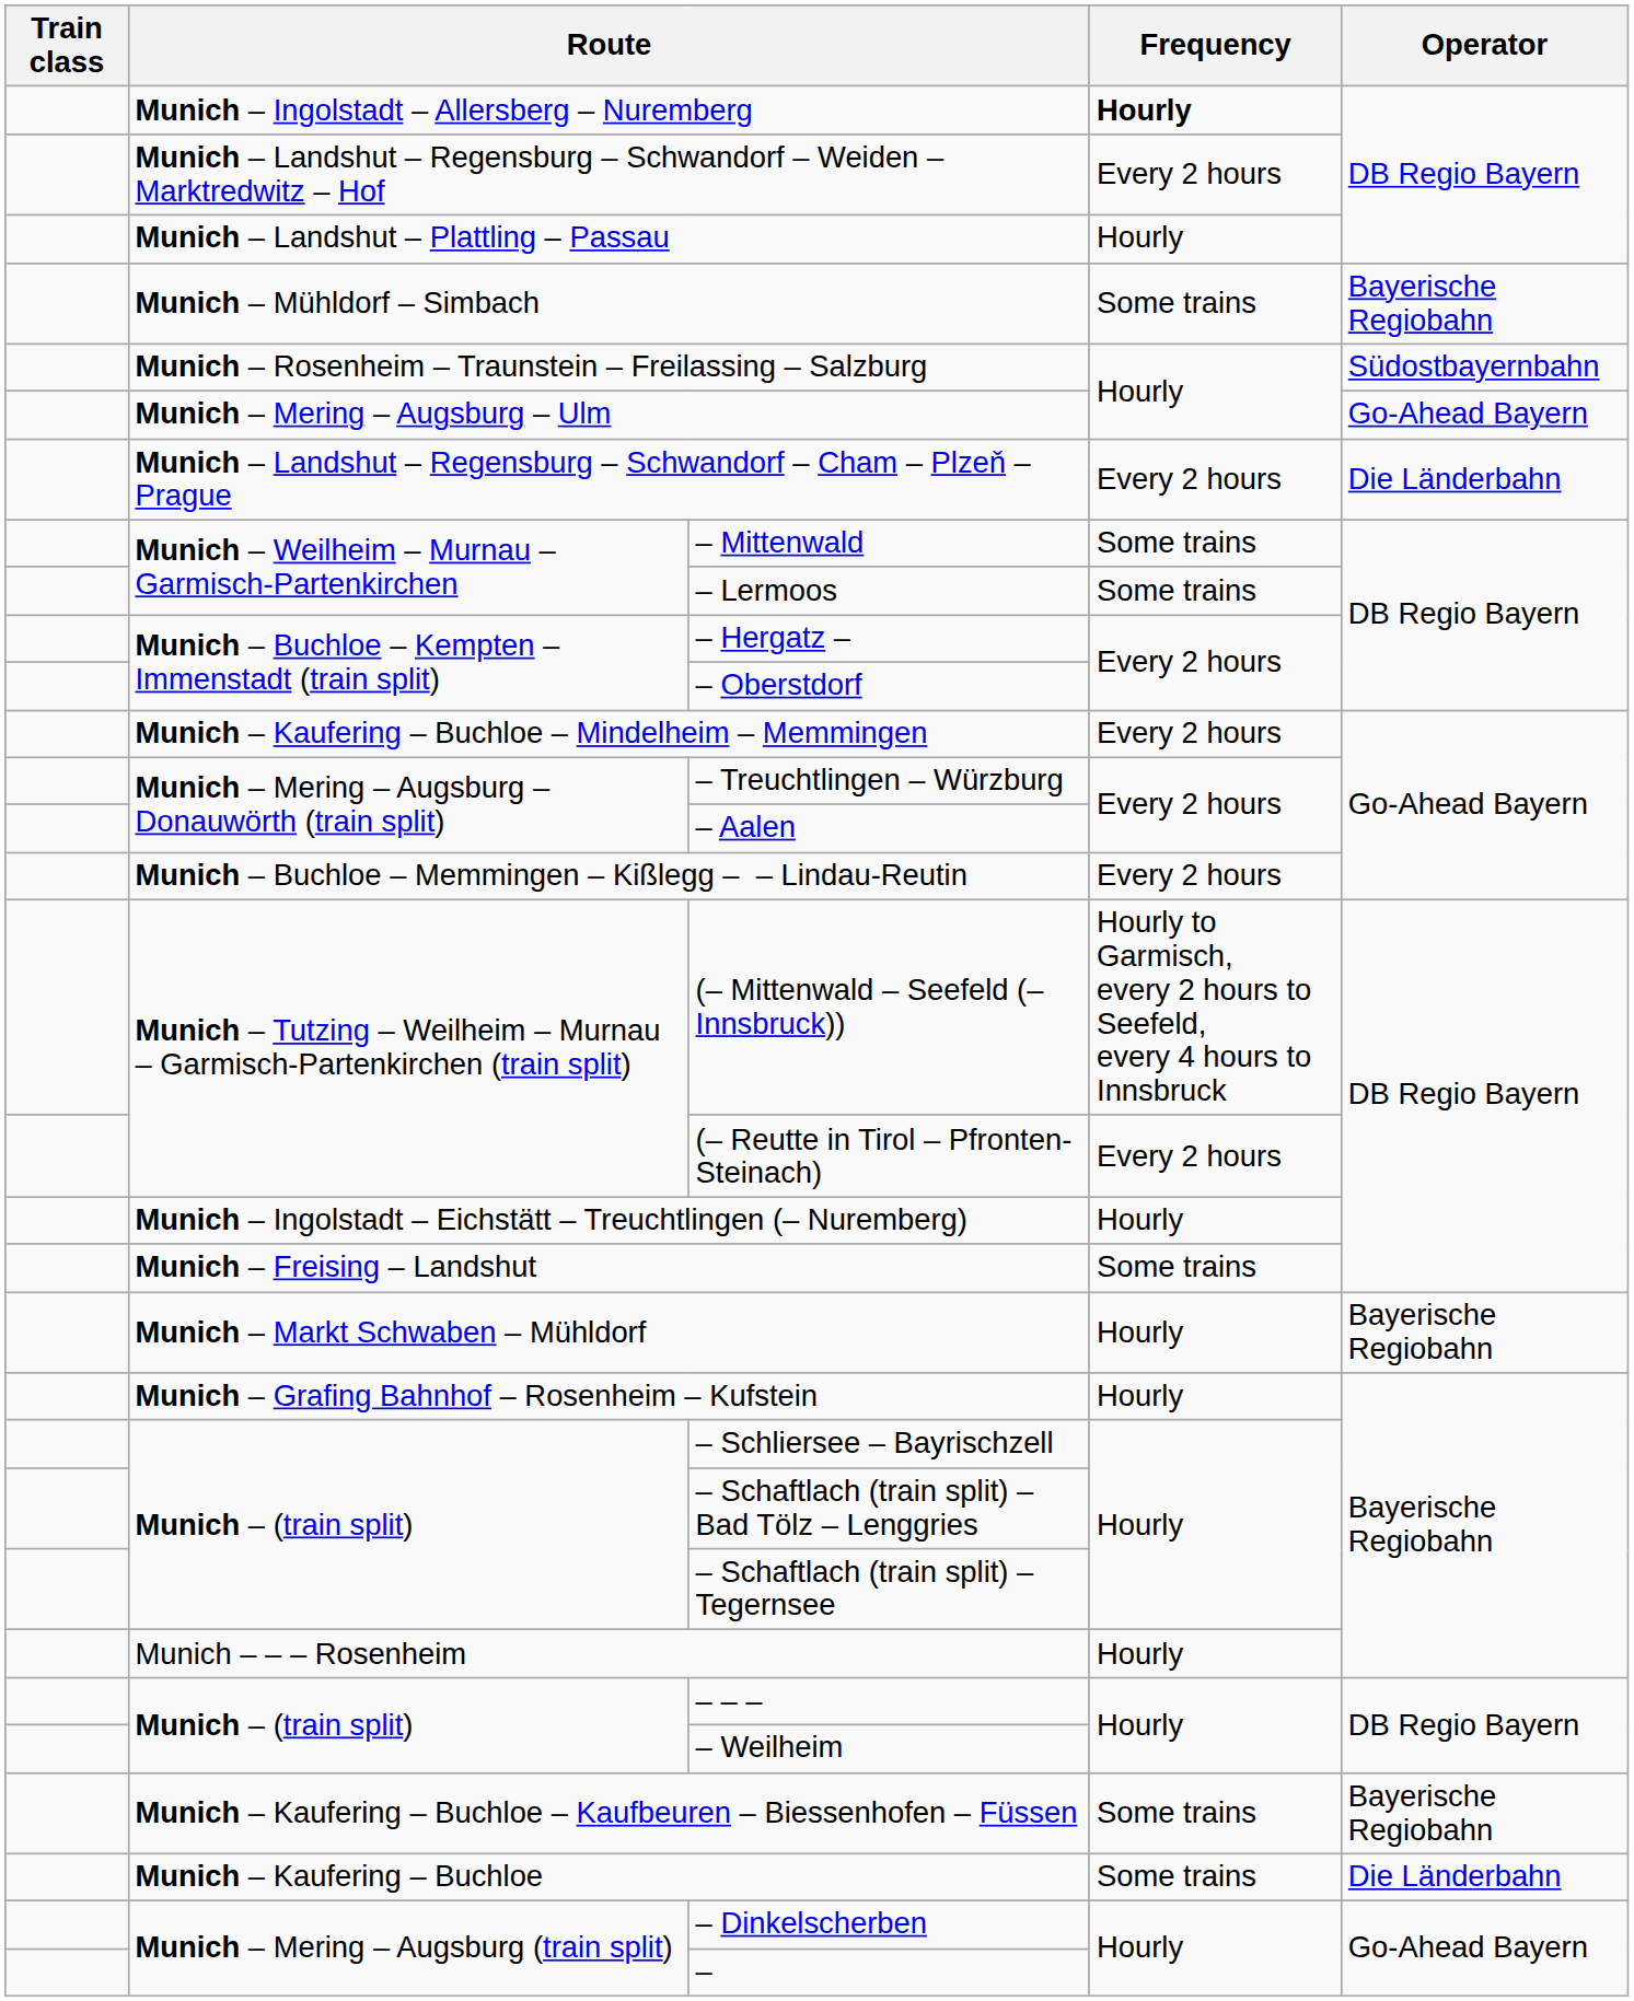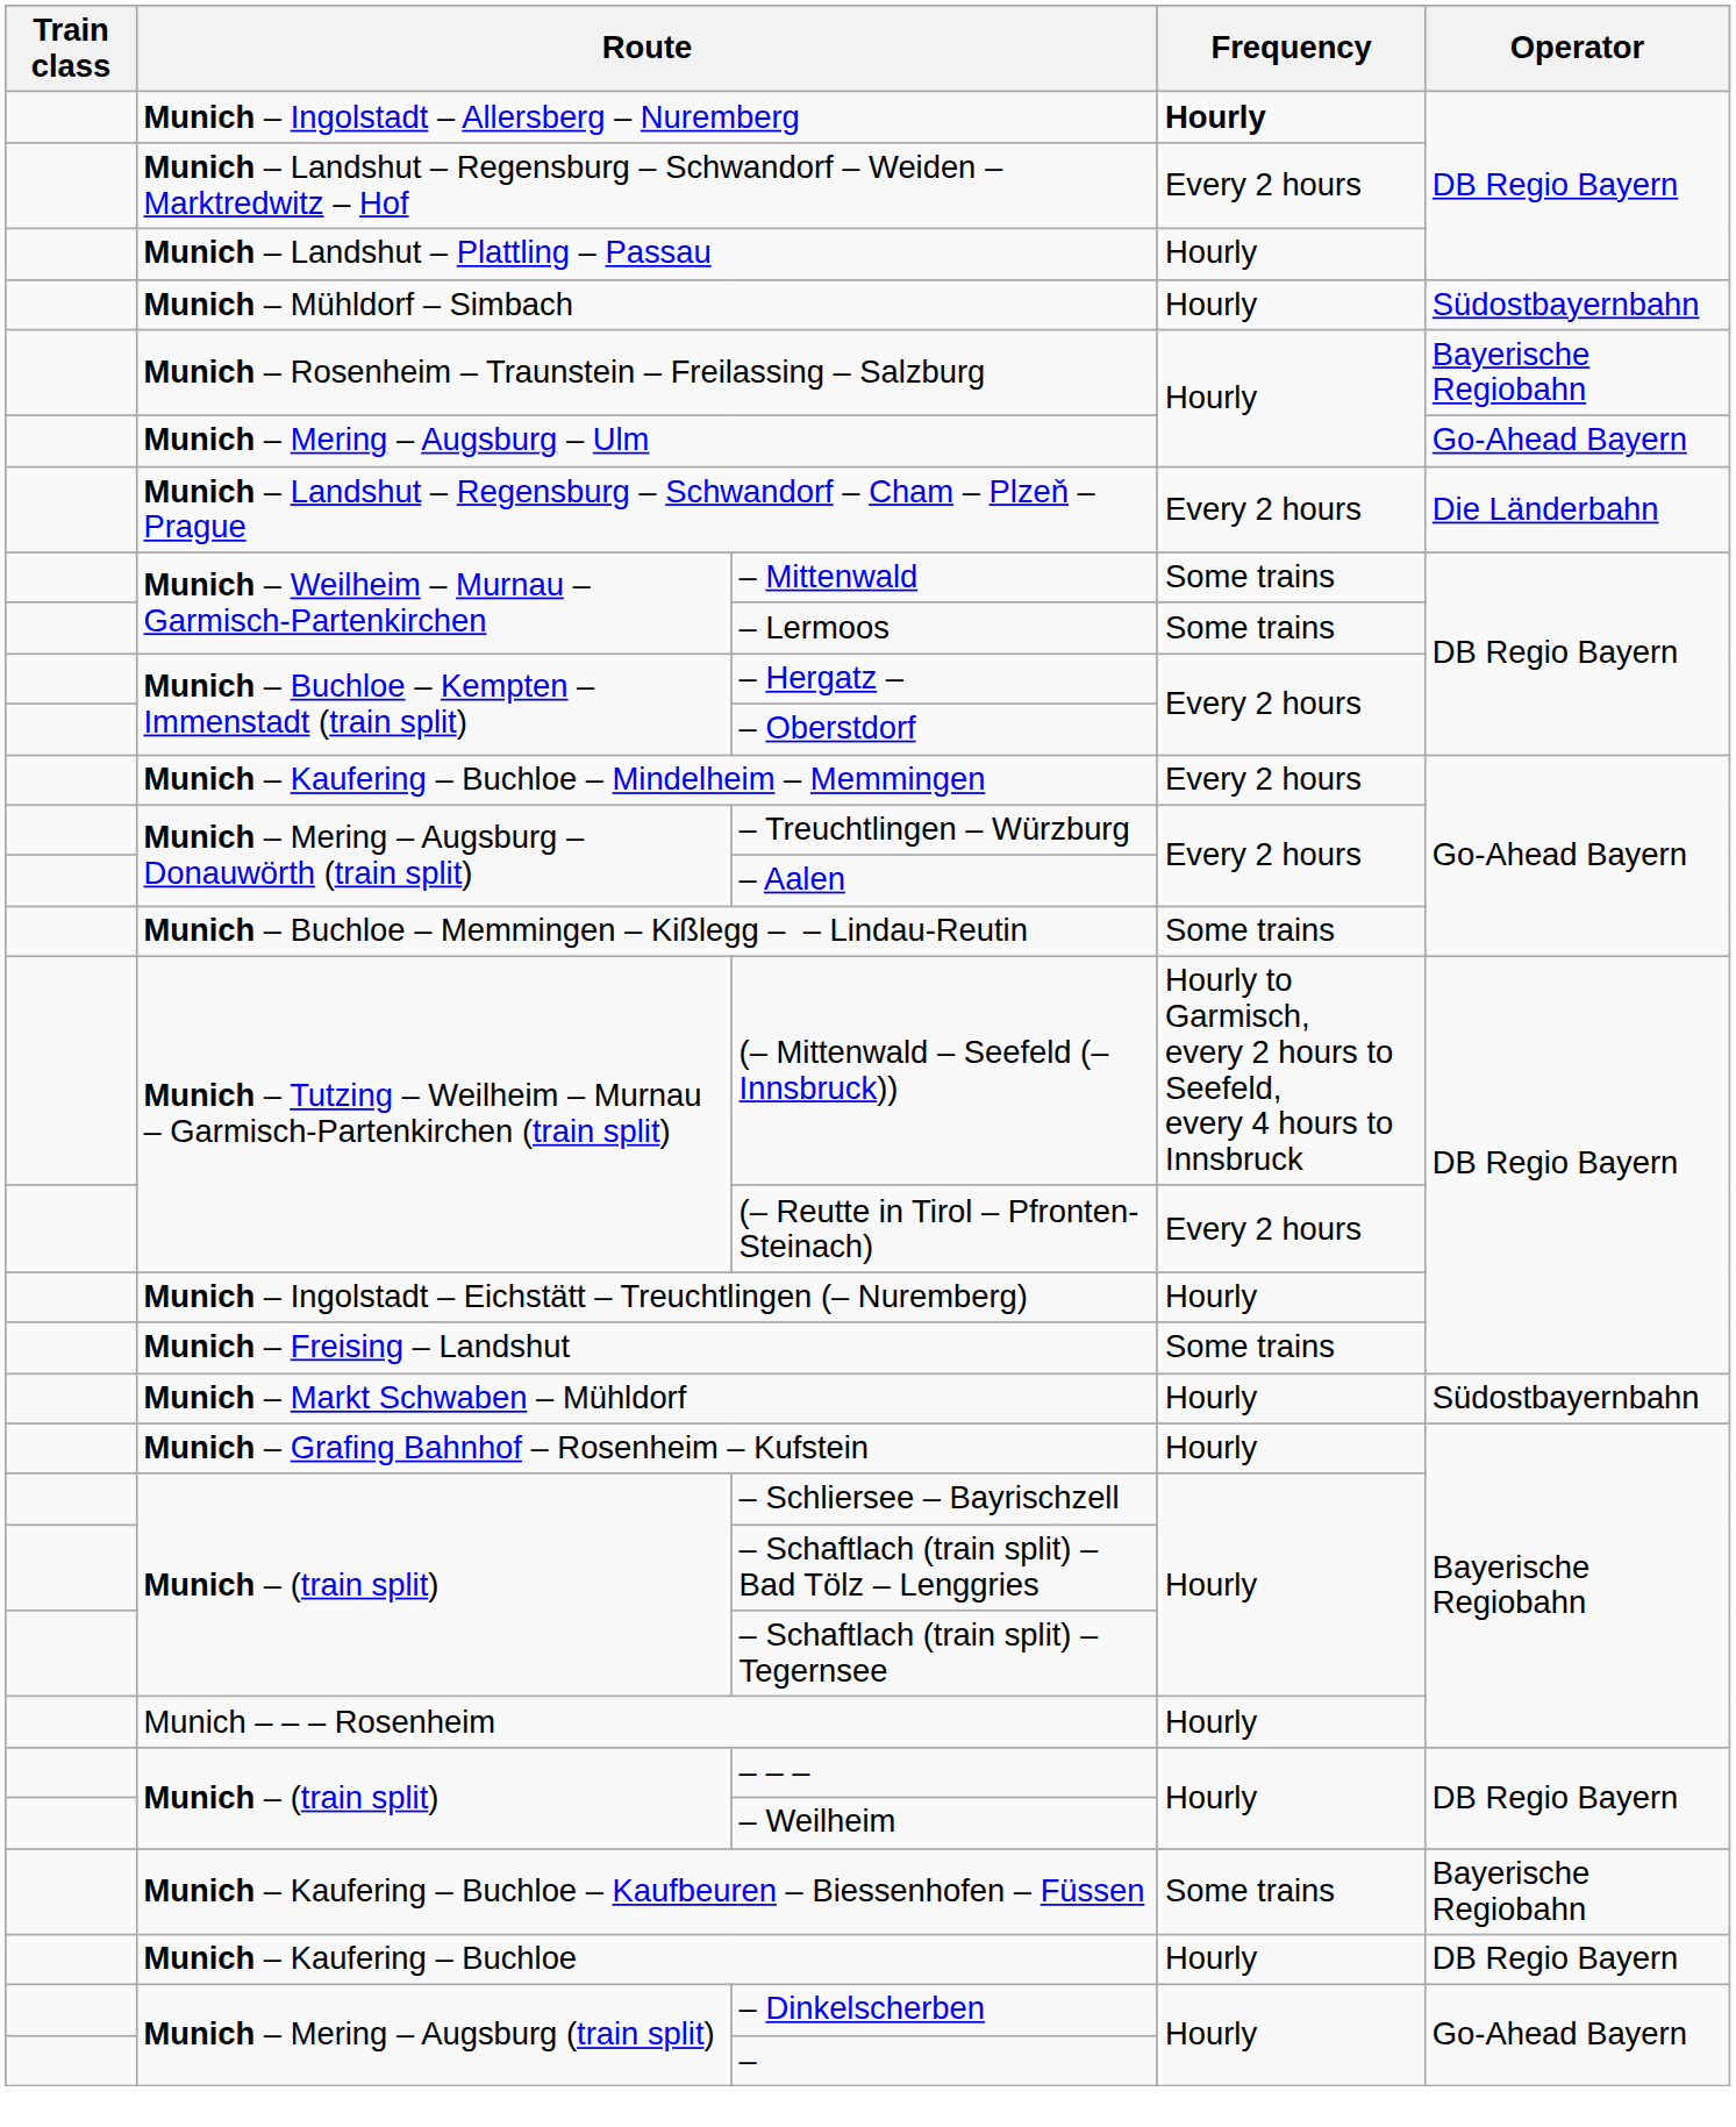Munich – Mühldorf – Simbach | Frequency: Some trains -> Hourly
Munich – Mühldorf – Simbach | Operator: Bayerische Regiobahn -> Südostbayernbahn
Munich – Rosenheim – Traunstein – Freilassing – Salzburg | Operator: Südostbayernbahn -> Bayerische Regiobahn
Munich – Buchloe – Memmingen – Kißlegg – – Lindau-Reutin | Frequency: Every 2 hours -> Some trains
Munich – Markt Schwaben – Mühldorf | Operator: Bayerische Regiobahn -> Südostbayernbahn
Munich – Kaufering – Buchloe | Frequency: Some trains -> Hourly
Munich – Kaufering – Buchloe | Operator: Die Länderbahn -> DB Regio Bayern
